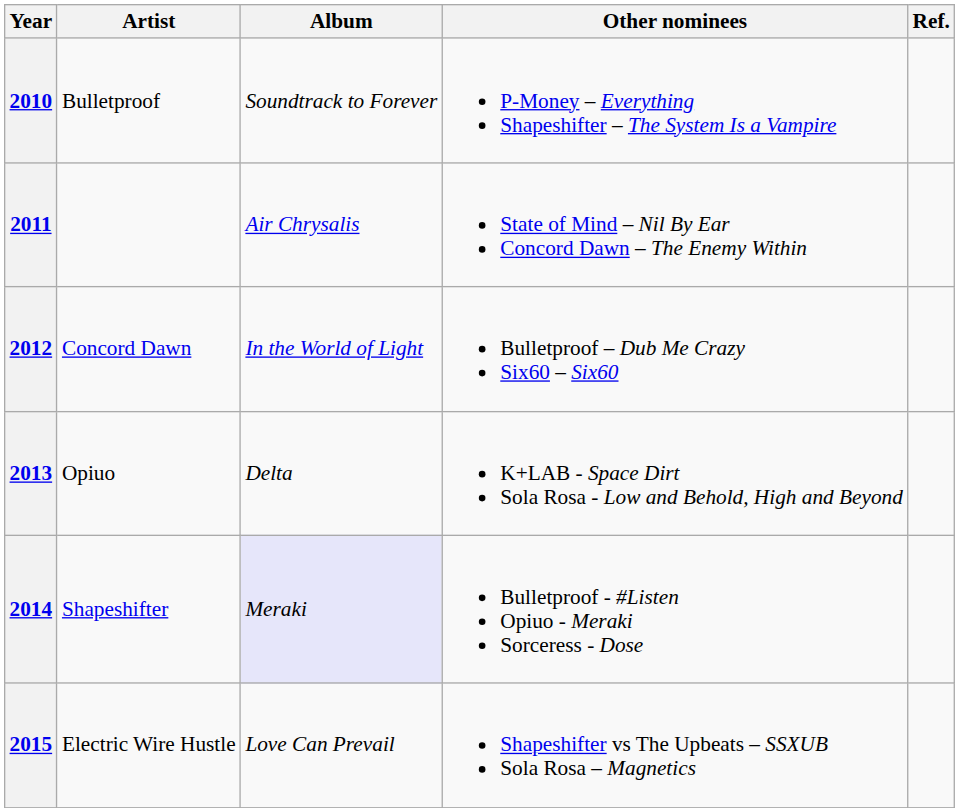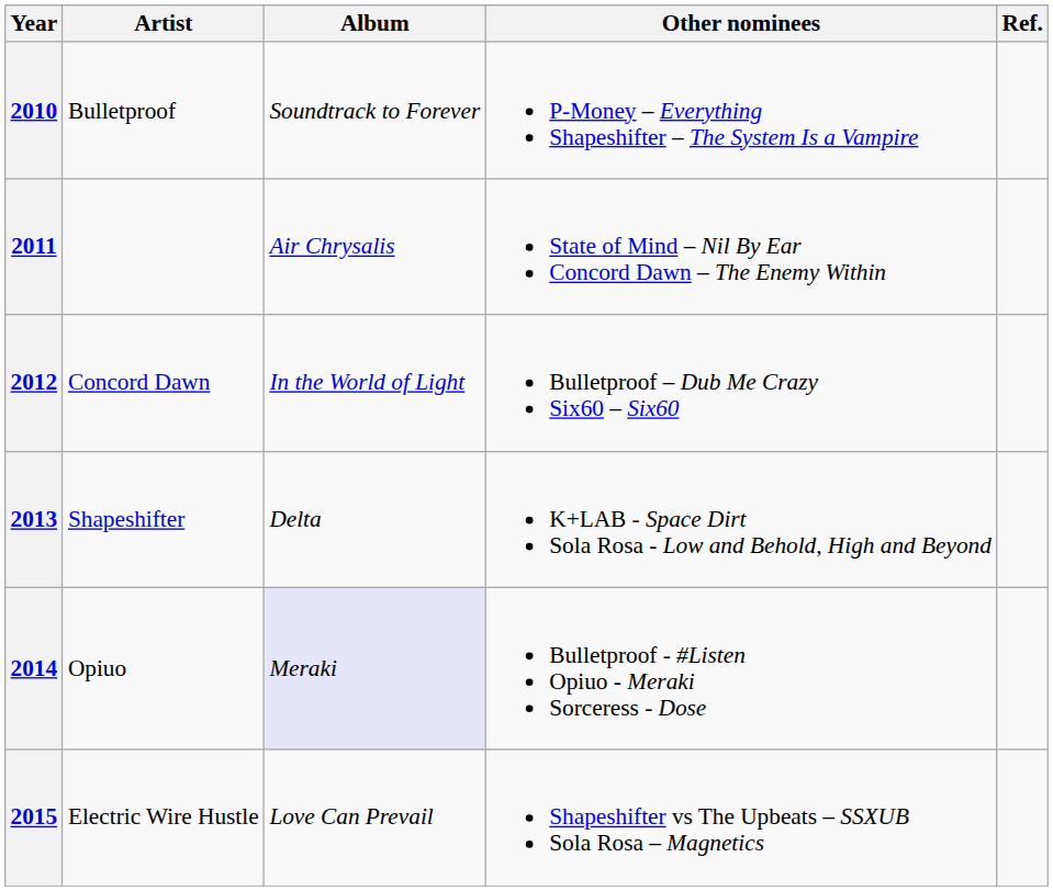2013 | Artist: Opiuo -> Shapeshifter
2014 | Artist: Shapeshifter -> Opiuo
